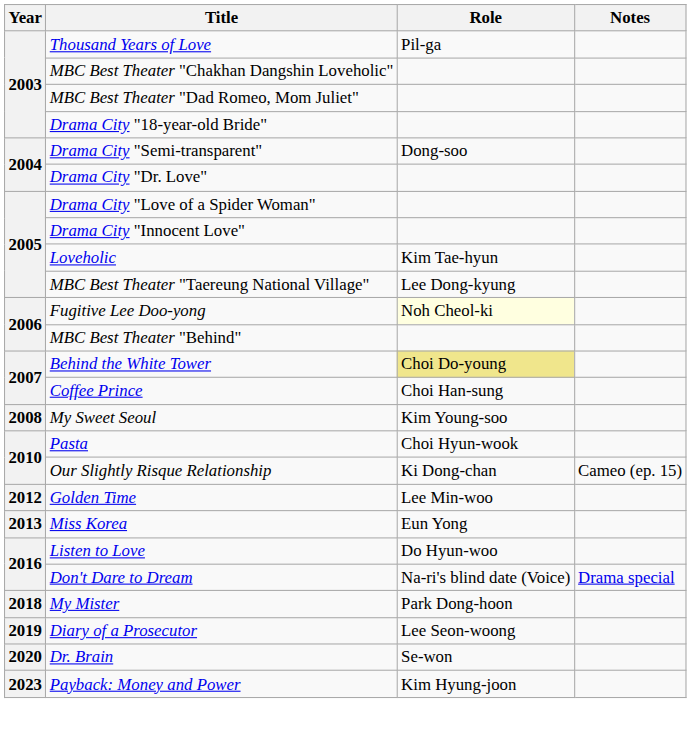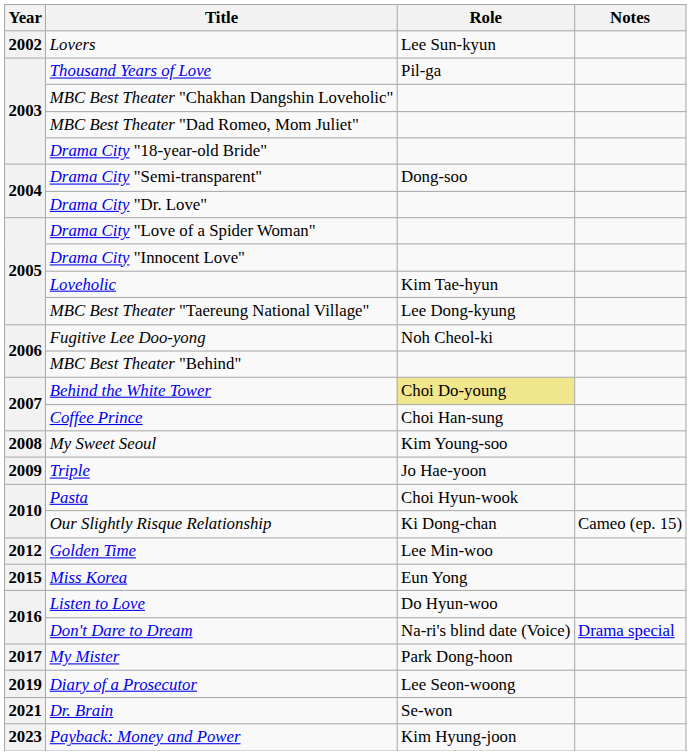+ row: 2002 | Lovers | Lee Sun-kyun
Fugitive Lee Doo-yong | Role: lightyellow background -> no background
+ row: 2009 | Triple | Jo Hae-yoon
Miss Korea | Year: 2013 -> 2015
My Mister | Year: 2018 -> 2017
Dr. Brain | Year: 2020 -> 2021
